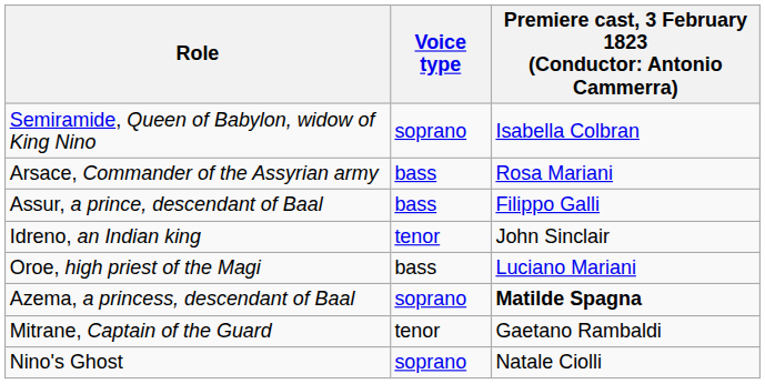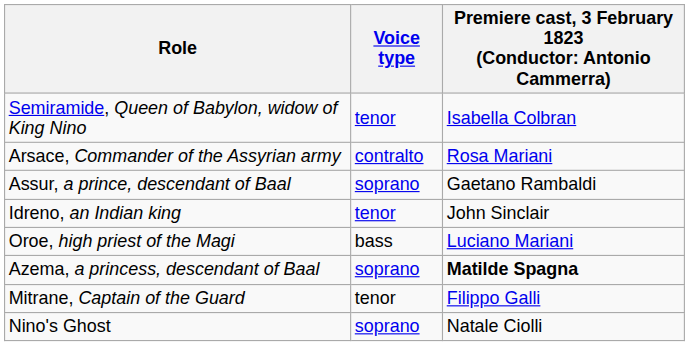Semiramide, Queen of Babylon, widow of King Nino | Voice type: soprano -> tenor
Arsace, Commander of the Assyrian army | Voice type: bass -> contralto
Assur, a prince, descendant of Baal | Voice type: bass -> soprano
Assur, a prince, descendant of Baal | column 3: Filippo Galli -> Gaetano Rambaldi
Mitrane, Captain of the Guard | column 3: Gaetano Rambaldi -> Filippo Galli
